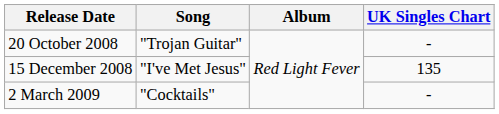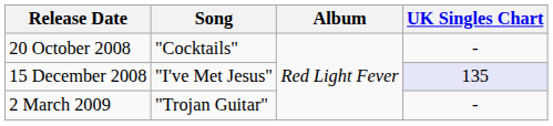20 October 2008 | Song: "Trojan Guitar" -> "Cocktails"
15 December 2008 | UK Singles Chart: no background -> lavender background
2 March 2009 | Song: "Cocktails" -> "Trojan Guitar"
